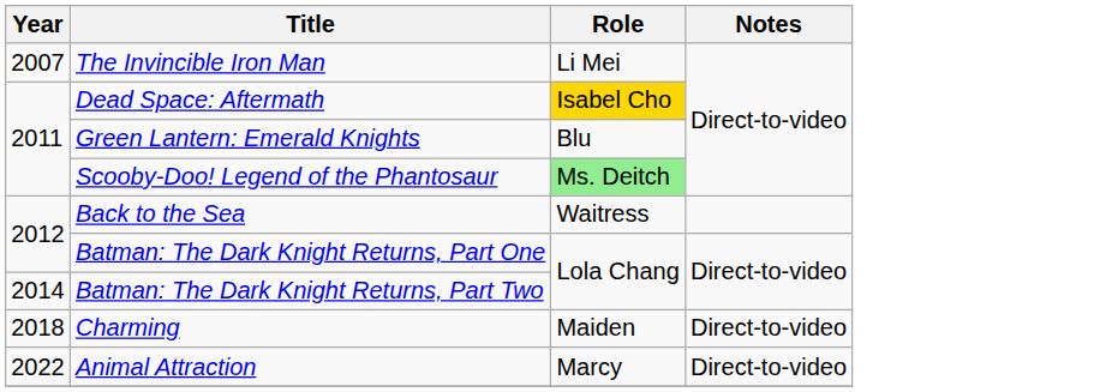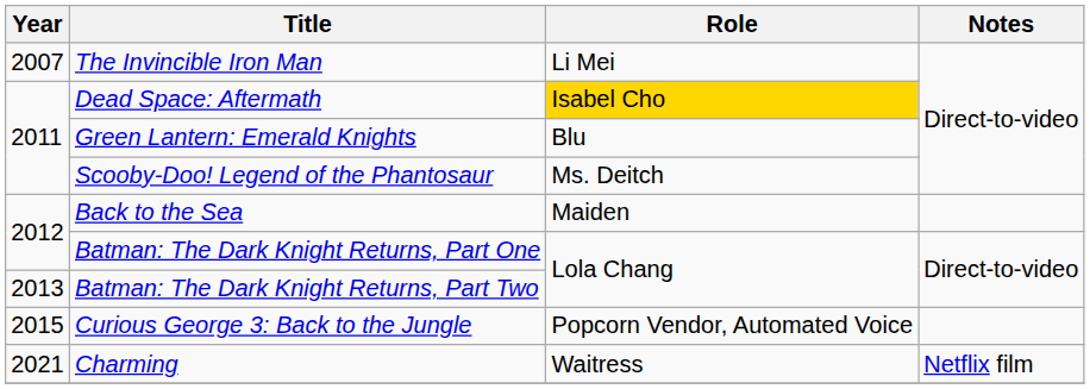Scooby-Doo! Legend of the Phantosaur | Role: lightgreen background -> no background
Back to the Sea | Role: Waitress -> Maiden
Batman: The Dark Knight Returns, Part Two | Year: 2014 -> 2013
+ row: 2015 | Curious George 3: Back to the Jungle | Popcorn Vendor, Automated Voice
Charming | Year: 2018 -> 2021
Charming | Role: Maiden -> Waitress
Charming | Notes: Direct-to-video -> Netflix film
- row: 2022 | Animal Attraction | Marcy | Direct-to-video
